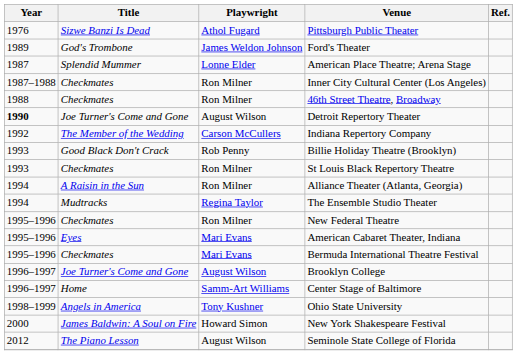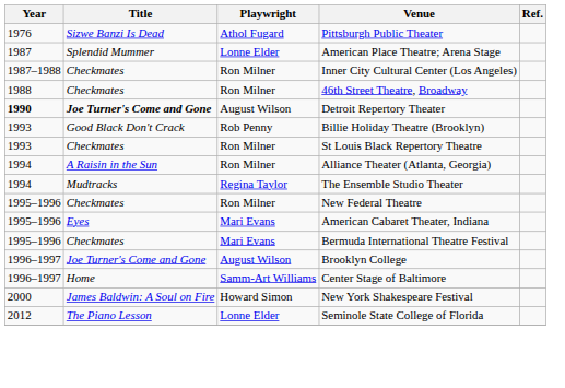- row: 1989 | God's Trombone | James Weldon Johnson | Ford's Theater
Detroit Repertory Theater | Title: normal -> bold
- row: 1992 | The Member of the Wedding | Carson McCullers | Indiana Repertory Company
- row: 1998–1999 | Angels in America | Tony Kushner | Ohio State University
Seminole State College of Florida | Playwright: August Wilson -> Lonne Elder
